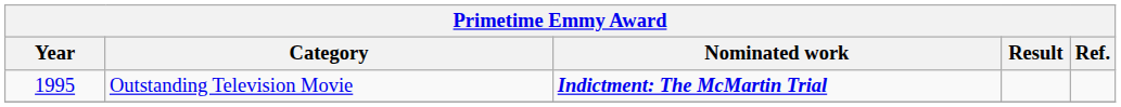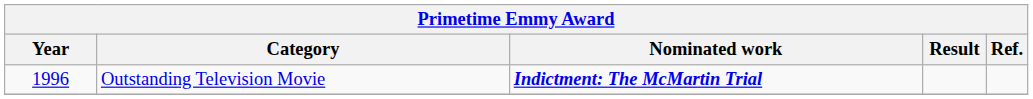Outstanding Television Movie | Year: 1995 -> 1996
